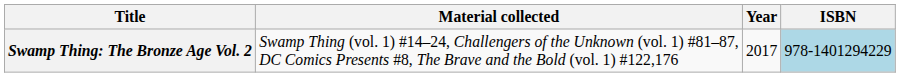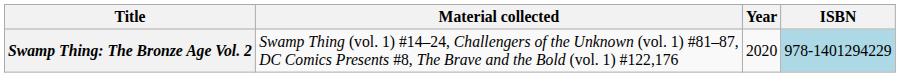Swamp Thing: The Bronze Age Vol. 2 | Year: 2017 -> 2020
